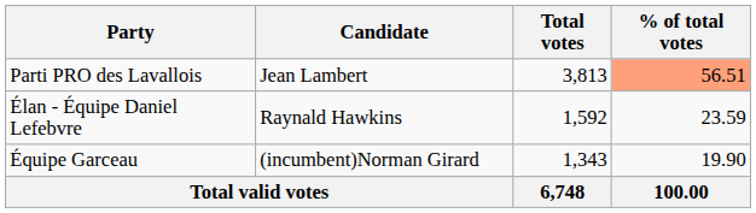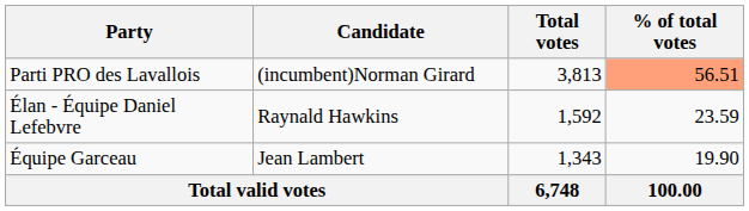Parti PRO des Lavallois | Candidate: Jean Lambert -> (incumbent)Norman Girard
Équipe Garceau | Candidate: (incumbent)Norman Girard -> Jean Lambert
